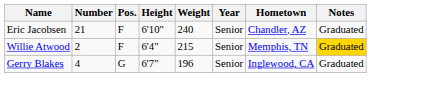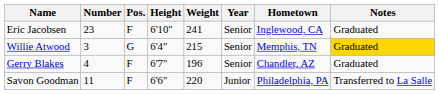Eric Jacobsen | Number: 21 -> 23
Eric Jacobsen | Weight: 240 -> 241
Eric Jacobsen | Hometown: Chandler, AZ -> Inglewood, CA
Willie Atwood | Number: 2 -> 3
Willie Atwood | Pos.: F -> G
Gerry Blakes | Pos.: G -> F
Gerry Blakes | Hometown: Inglewood, CA -> Chandler, AZ
+ row: Savon Goodman | 11 | F | 6'6" | 220 | Junior | Philadelphia, PA | Transferred to La Salle
